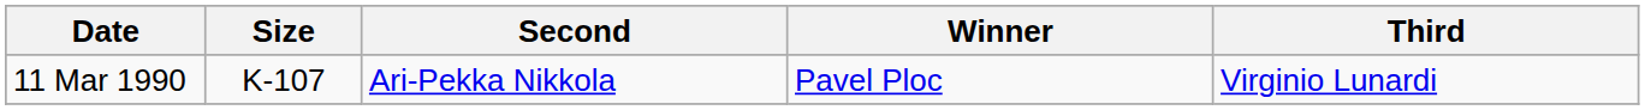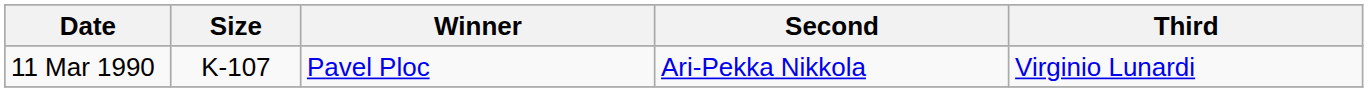columns swapped: Winner <-> Second
